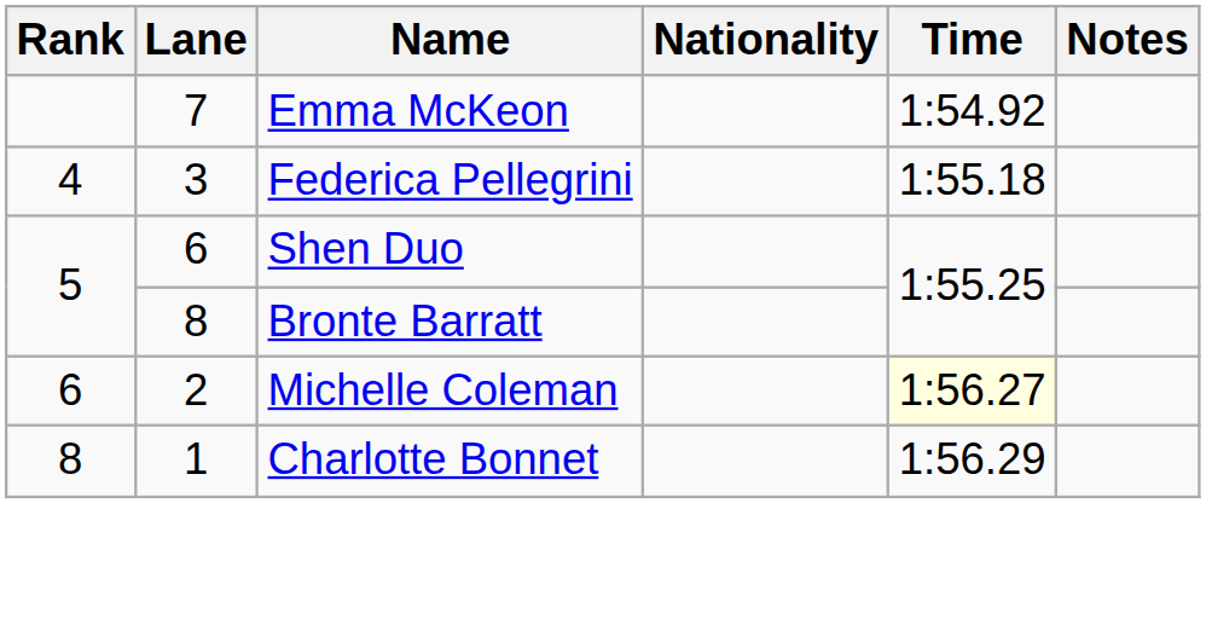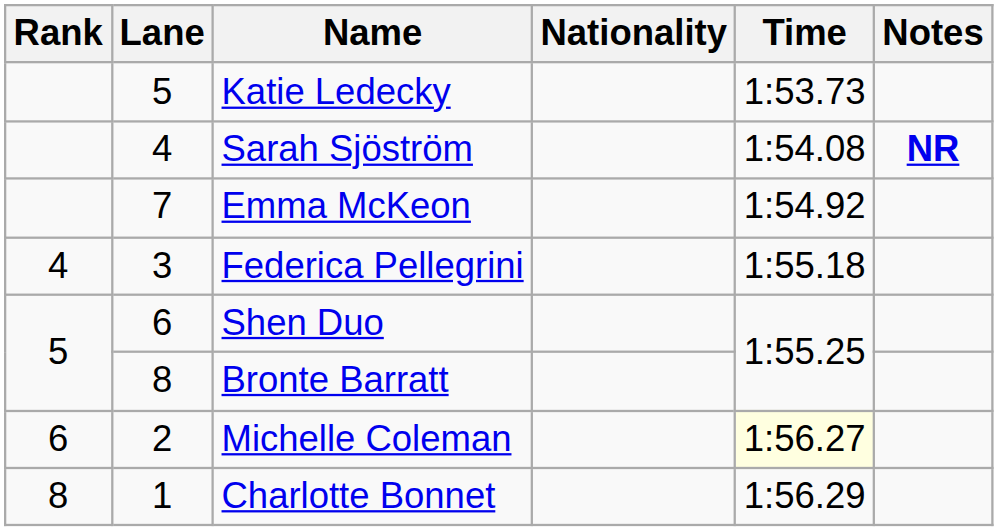+ row: 5 | Katie Ledecky | 1:53.73
+ row: 4 | Sarah Sjöström | 1:54.08 | NR
